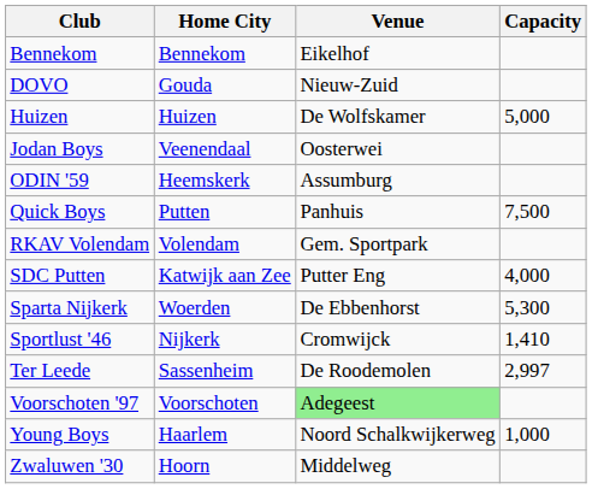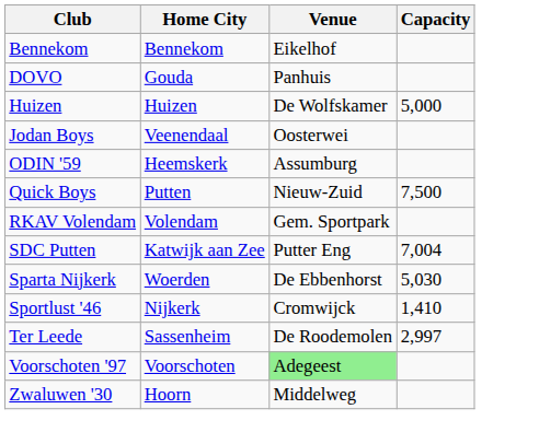DOVO | Venue: Nieuw-Zuid -> Panhuis
Quick Boys | Venue: Panhuis -> Nieuw-Zuid
SDC Putten | Capacity: 4,000 -> 7,004
Sparta Nijkerk | Capacity: 5,300 -> 5,030
- row: Young Boys | Haarlem | Noord Schalkwijkerweg | 1,000
